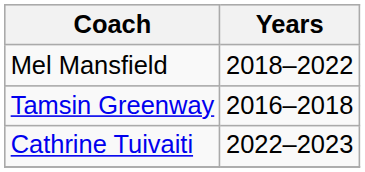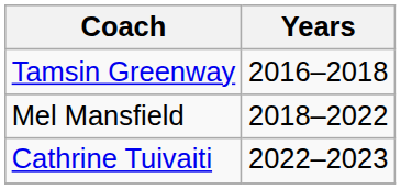rows swapped: Tamsin Greenway <-> Mel Mansfield
